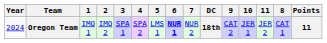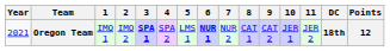columns swapped: 8 <-> DC
Oregon Team | Year: 2024 -> 2021
Oregon Team | 3: normal -> bold
Oregon Team | Points: 11 -> 12
